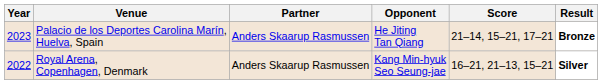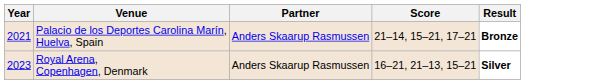- column: Opponent | He Jiting Tan Qiang | Kang Min-hyuk Seo Seung-jae
Palacio de los Deportes Carolina Marín, Huelva, Spain | Year: 2023 -> 2021
Royal Arena, Copenhagen, Denmark | Year: 2022 -> 2023
